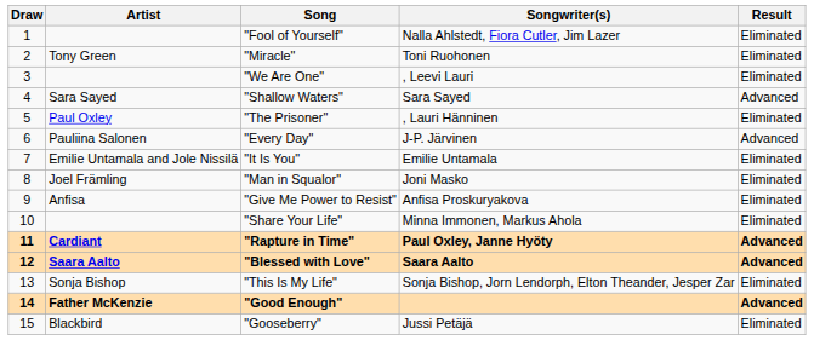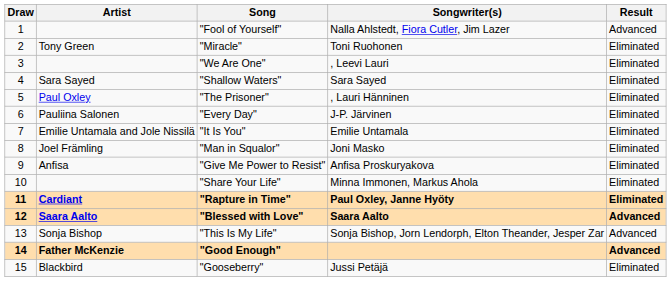"Fool of Yourself" | Result: Eliminated -> Advanced
"Shallow Waters" | Result: Advanced -> Eliminated
"Every Day" | Result: Advanced -> Eliminated
"Rapture in Time" | Result: Advanced -> Eliminated
"This Is My Life" | Result: Eliminated -> Advanced
